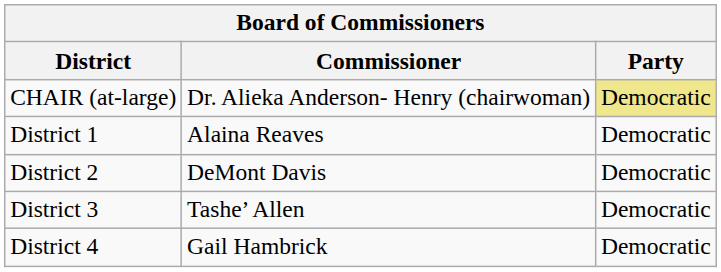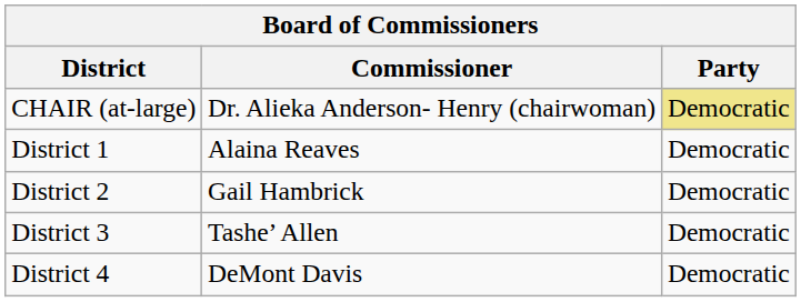District 2 | Commissioner: DeMont Davis -> Gail Hambrick
District 4 | Commissioner: Gail Hambrick -> DeMont Davis
